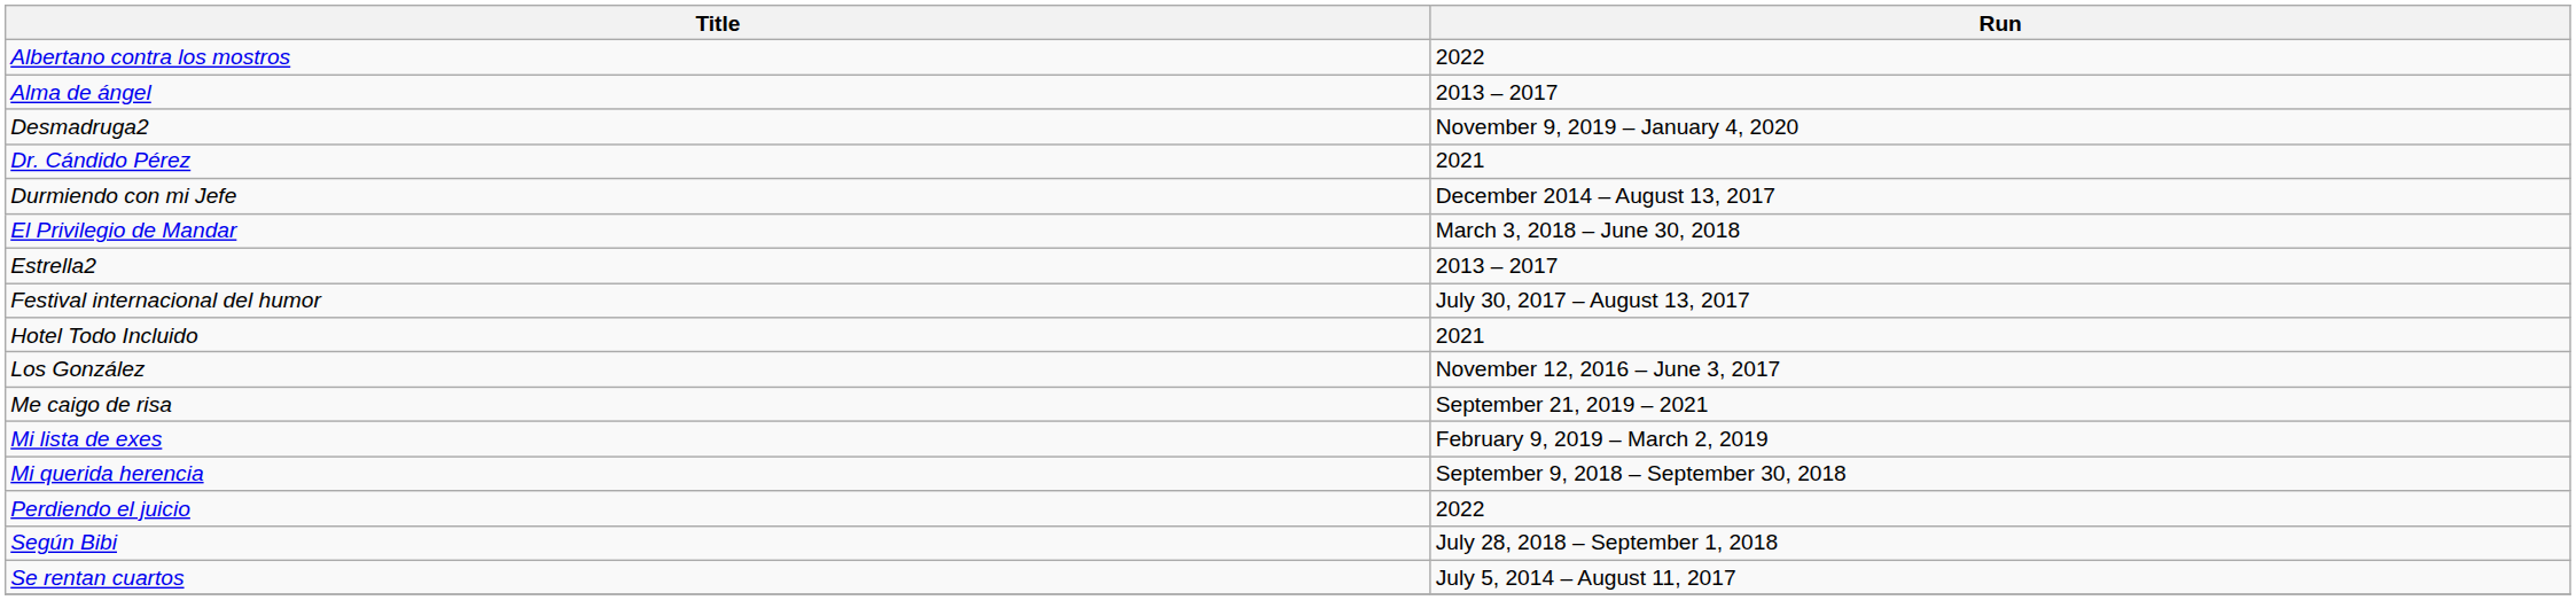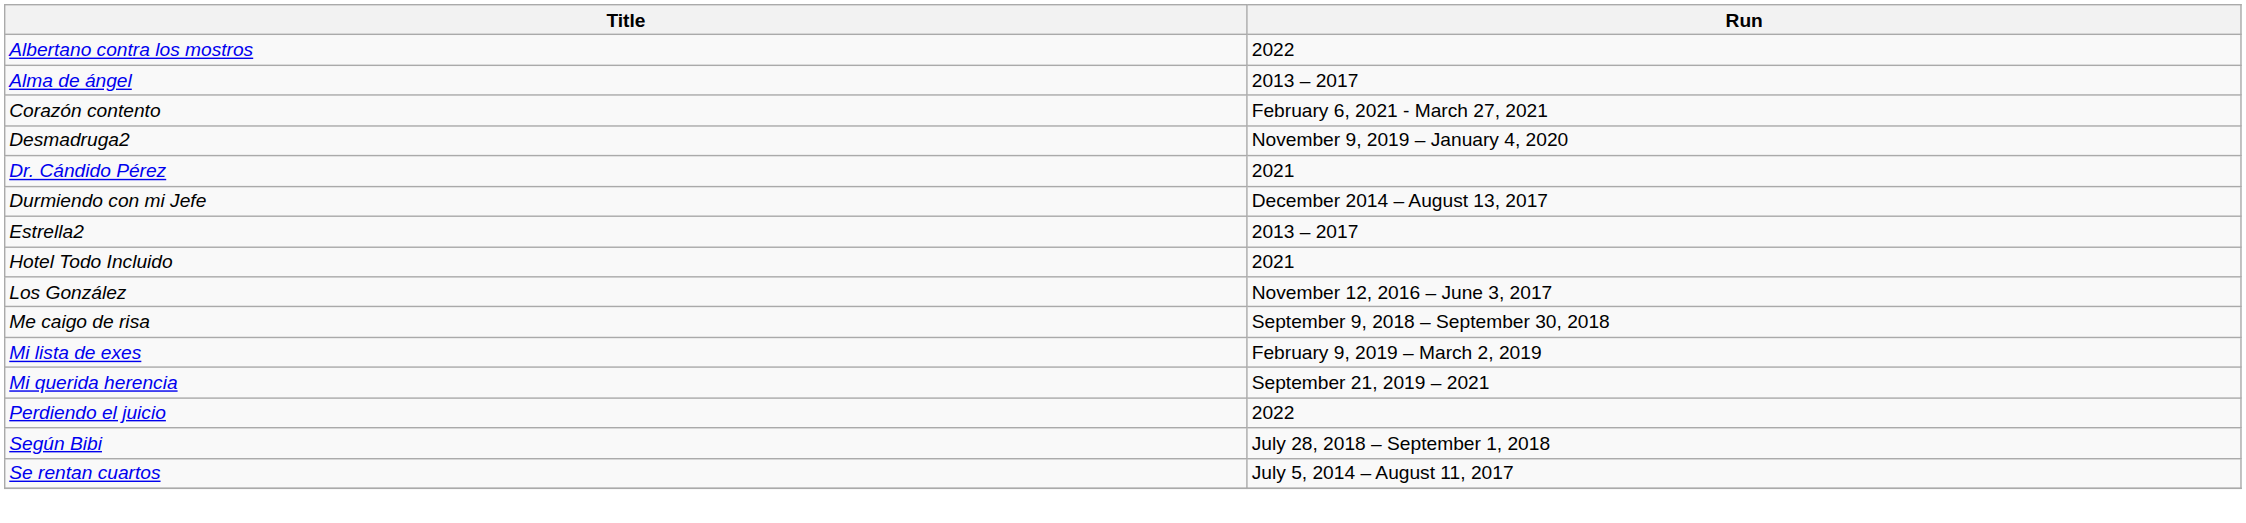+ row: Corazón contento | February 6, 2021 - March 27, 2021
- row: El Privilegio de Mandar | March 3, 2018 – June 30, 2018
- row: Festival internacional del humor | July 30, 2017 – August 13, 2017
Me caigo de risa | Run: September 21, 2019 – 2021 -> September 9, 2018 – September 30, 2018
Mi querida herencia | Run: September 9, 2018 – September 30, 2018 -> September 21, 2019 – 2021
